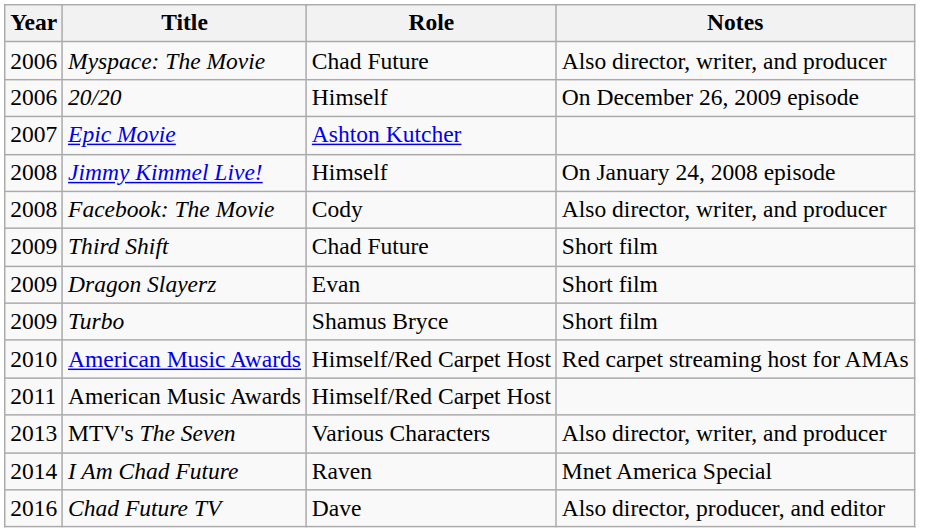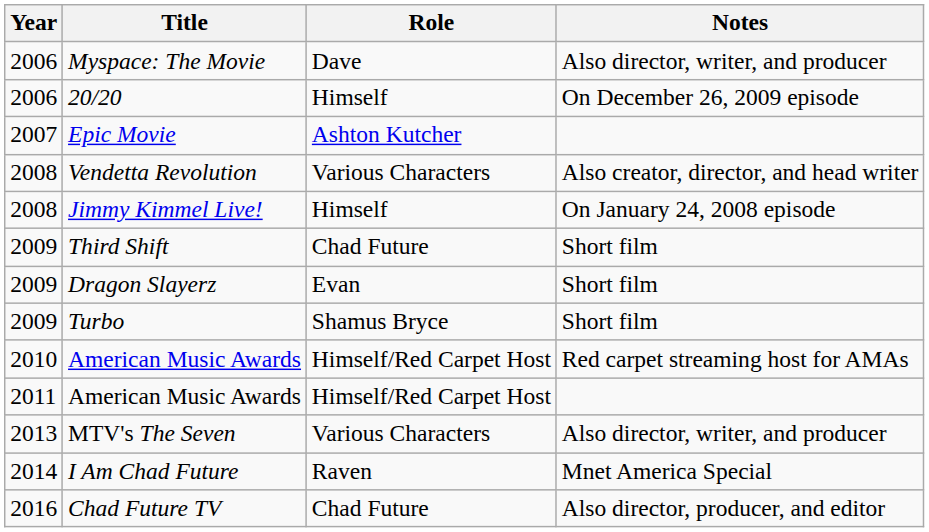Myspace: The Movie | Role: Chad Future -> Dave
+ row: 2008 | Vendetta Revolution | Various Characters | Also creator, director, and head writer
- row: 2008 | Facebook: The Movie | Cody | Also director, writer, and producer
Chad Future TV | Role: Dave -> Chad Future
